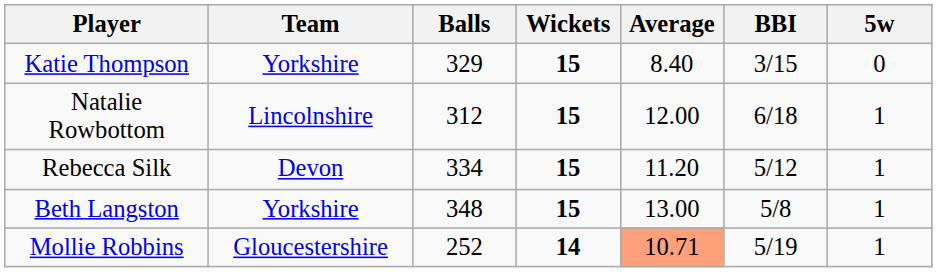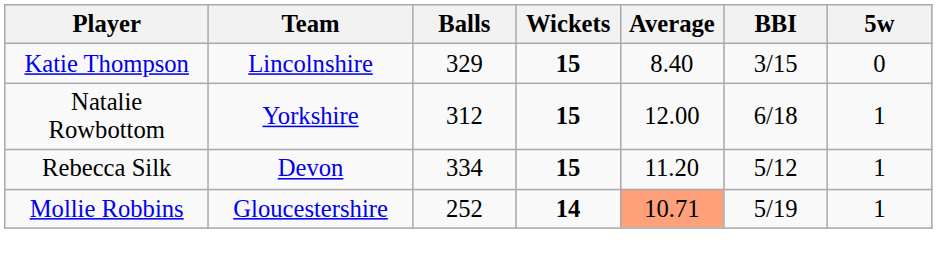Katie Thompson | Team: Yorkshire -> Lincolnshire
Natalie Rowbottom | Team: Lincolnshire -> Yorkshire
- row: Beth Langston | Yorkshire | 348 | 15 | 13.00 | 5/8 | 1
